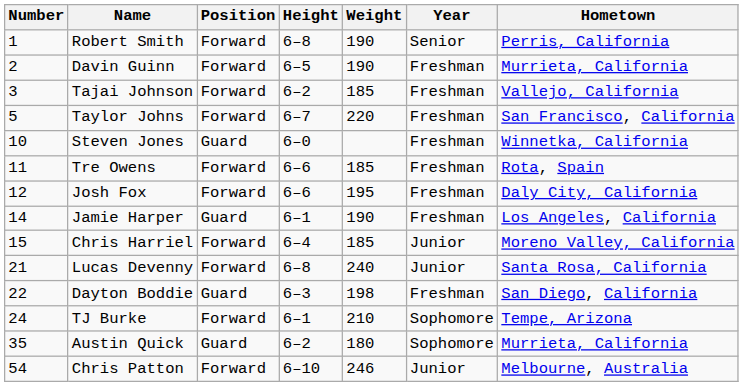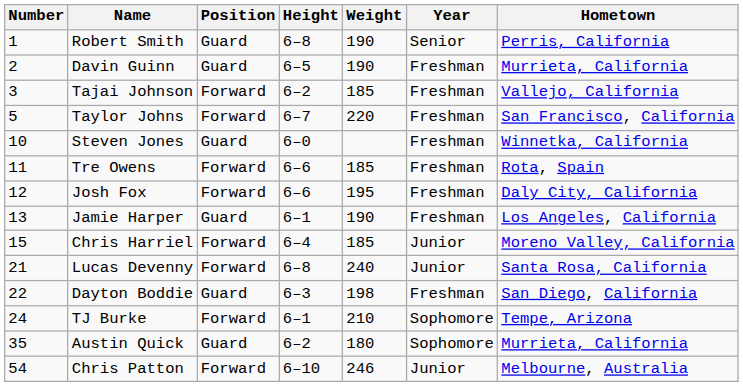Robert Smith | Position: Forward -> Guard
Davin Guinn | Position: Forward -> Guard
Jamie Harper | Number: 14 -> 13
